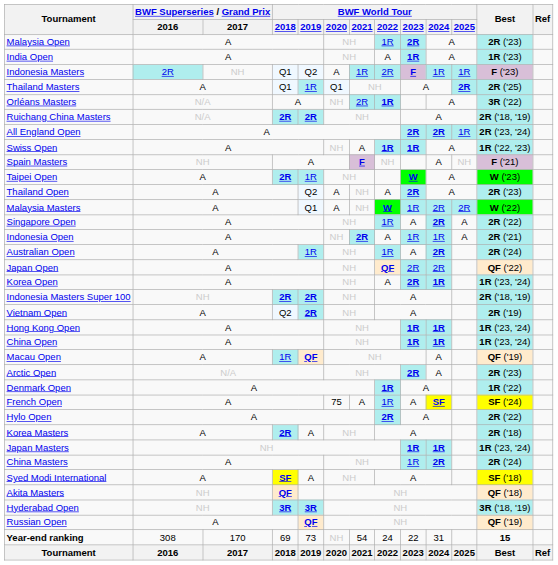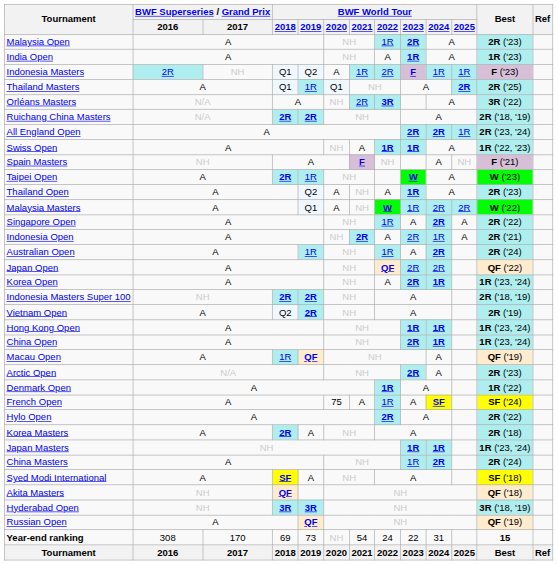Orléans Masters | BWF World Tour / 2022: 1R -> 3R
Thailand Open | BWF World Tour / 2023: 2R -> 1R
Indonesia Open | BWF World Tour / 2023: 1R -> 2R
China Open | BWF World Tour / 2023: 1R -> 2R
